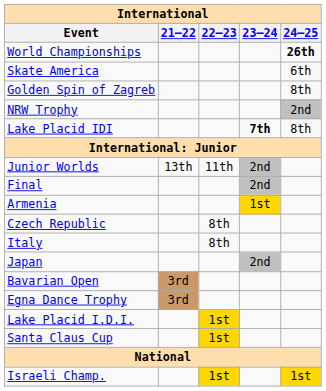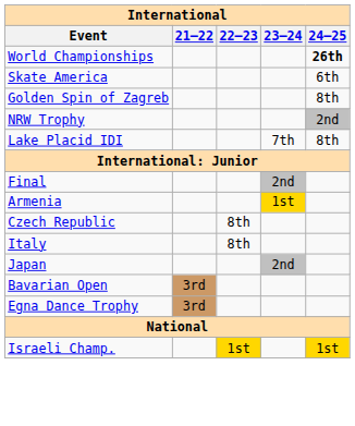Lake Placid IDI | 23–24: bold -> normal
- row: Junior Worlds | 13th | 11th | 2nd
- row: Lake Placid I.D.I. | 1st
- row: Santa Claus Cup | 1st
